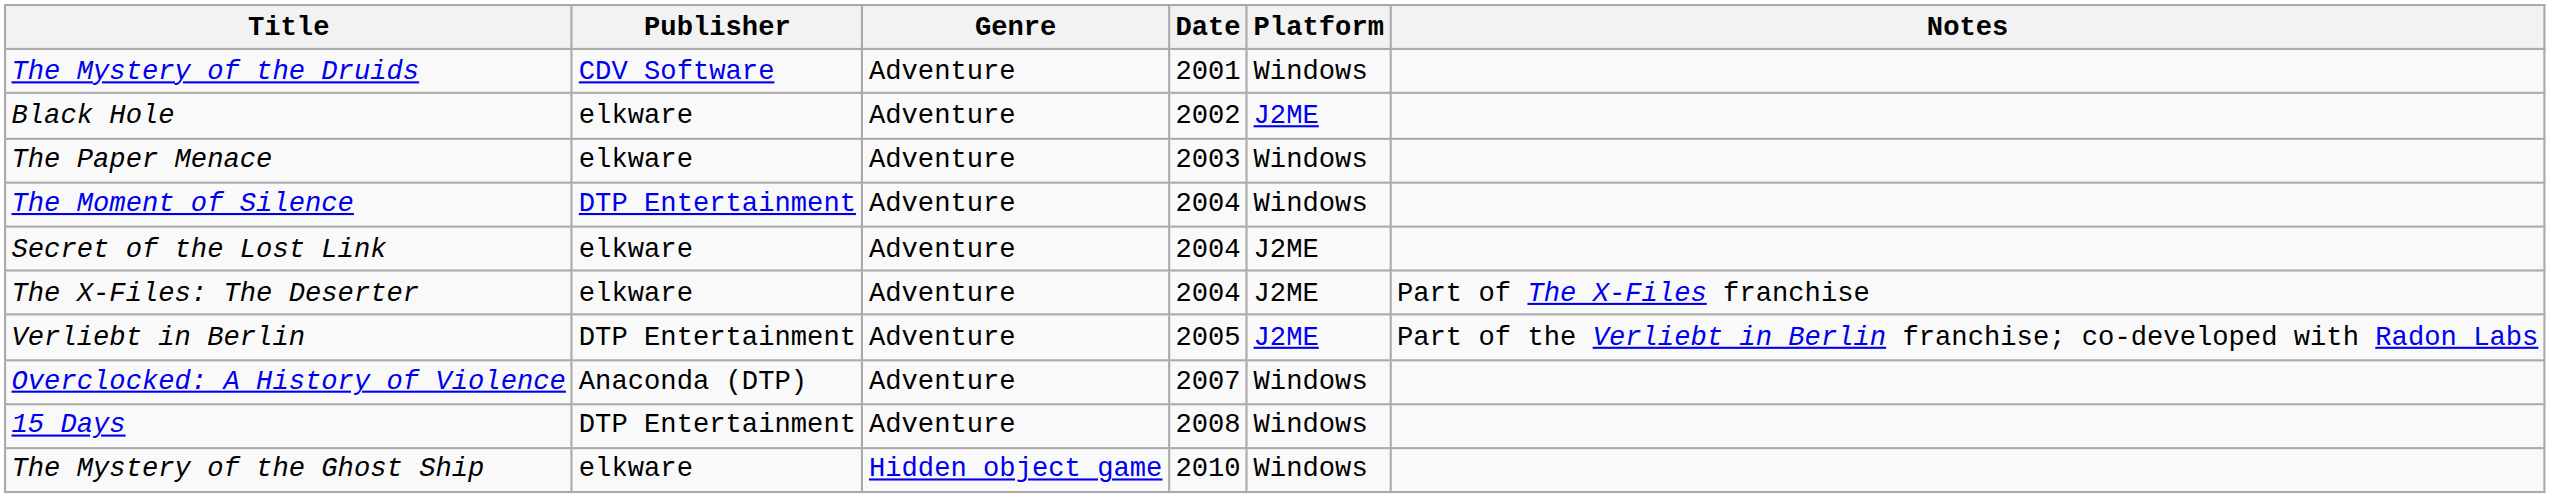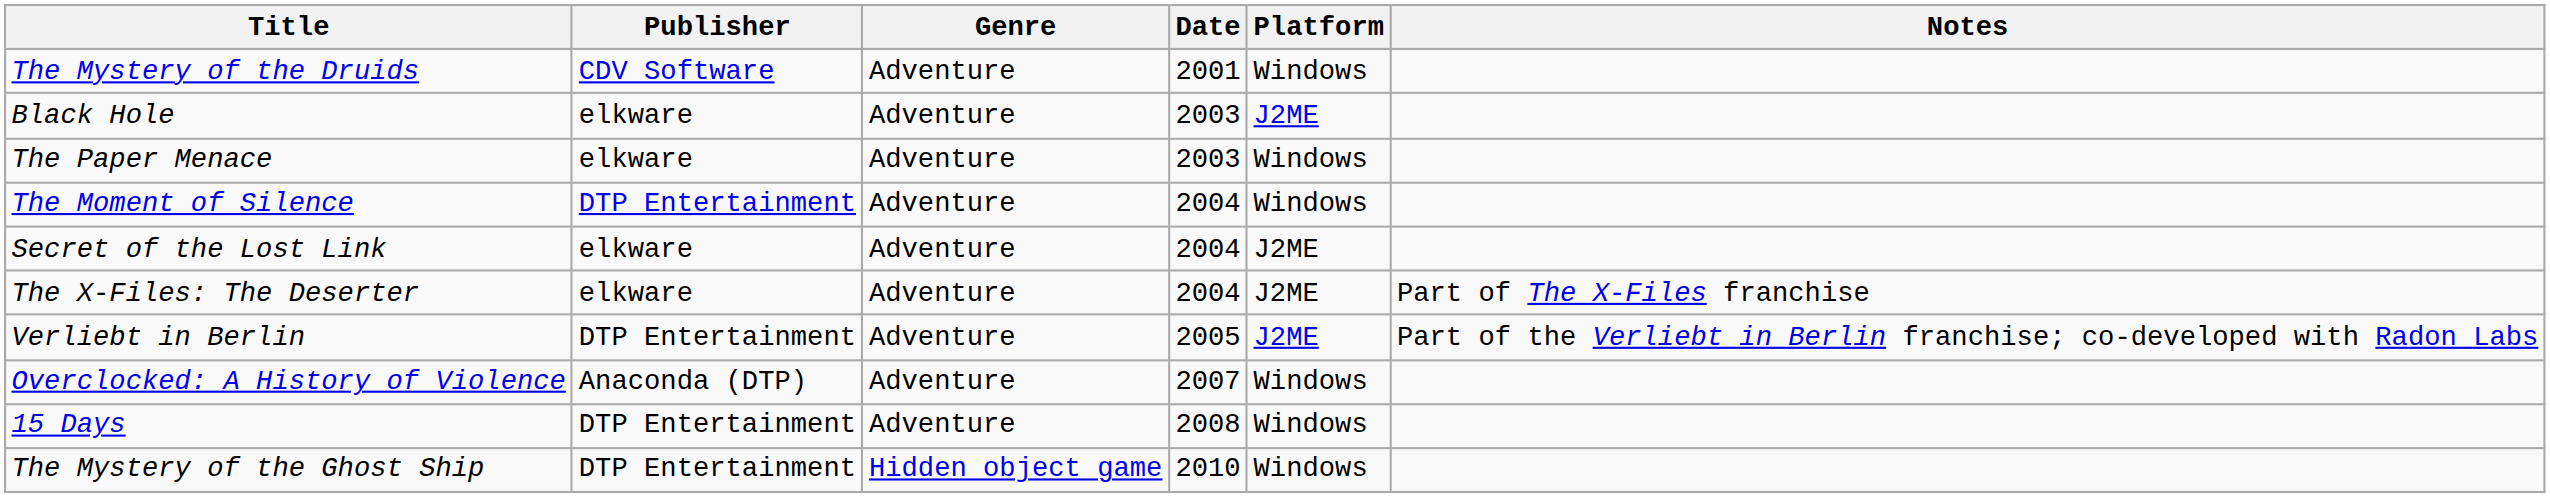Black Hole | Date: 2002 -> 2003
The Mystery of the Ghost Ship | Publisher: elkware -> DTP Entertainment
